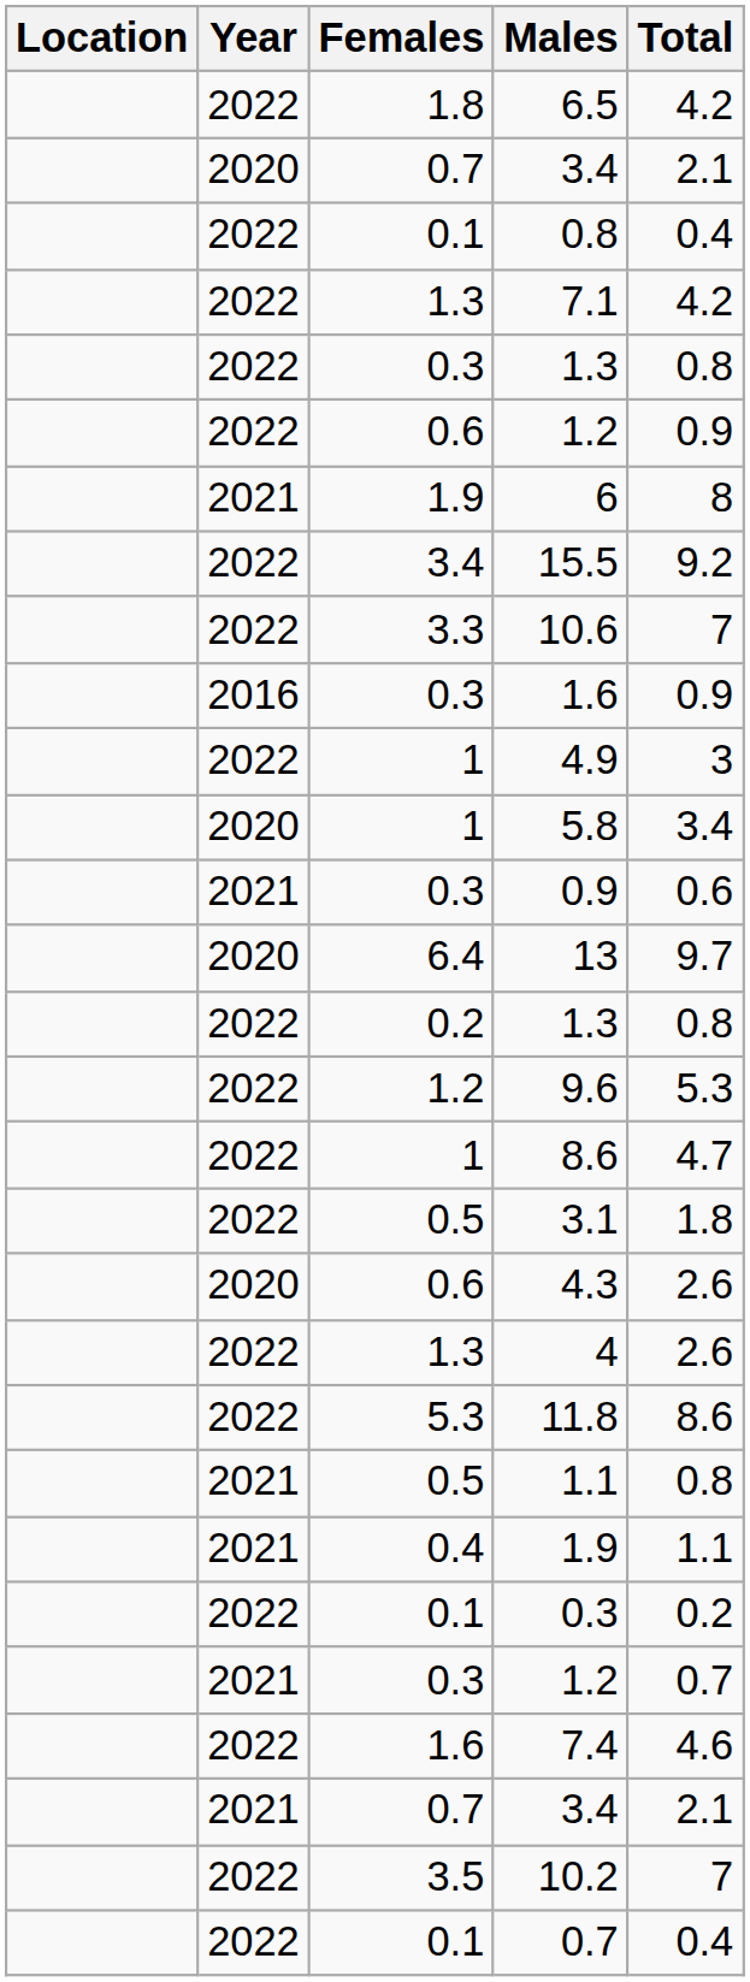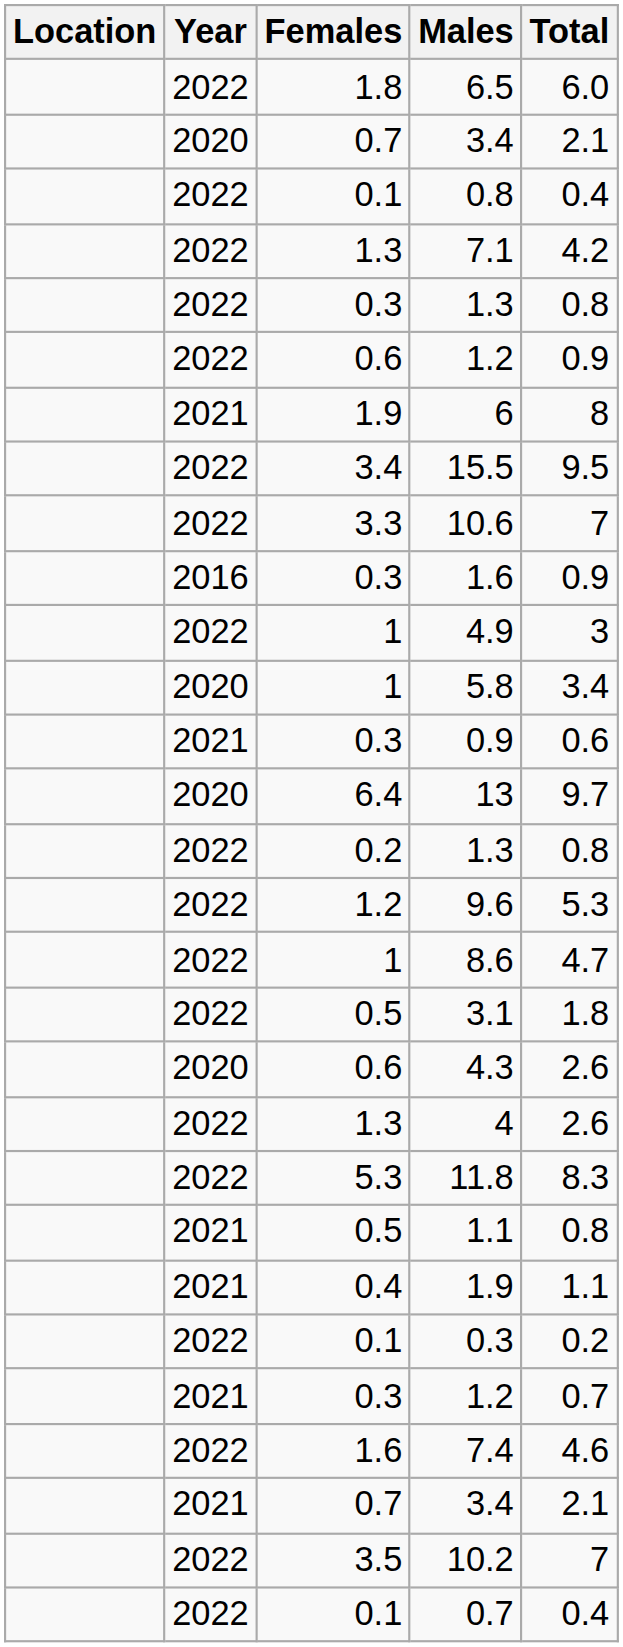6.5 | Total: 4.2 -> 6.0
15.5 | Total: 9.2 -> 9.5
11.8 | Total: 8.6 -> 8.3
